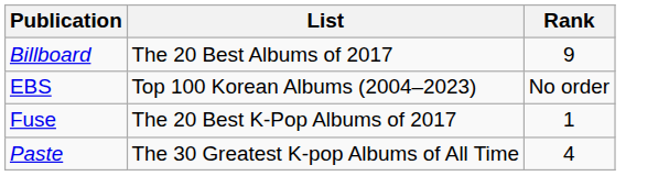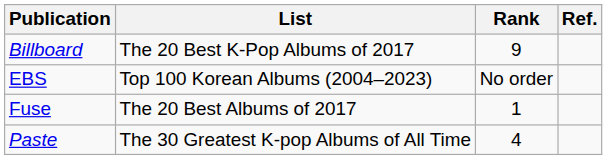+ column: Ref.
Billboard | List: The 20 Best Albums of 2017 -> The 20 Best K-Pop Albums of 2017
Fuse | List: The 20 Best K-Pop Albums of 2017 -> The 20 Best Albums of 2017
